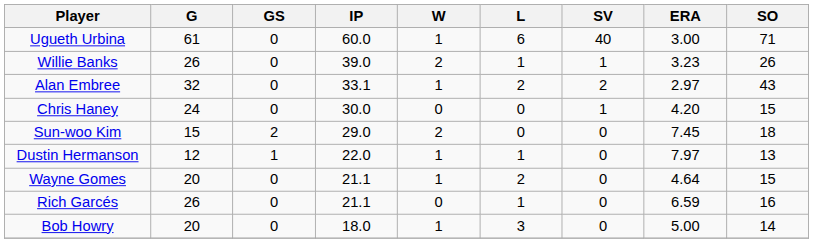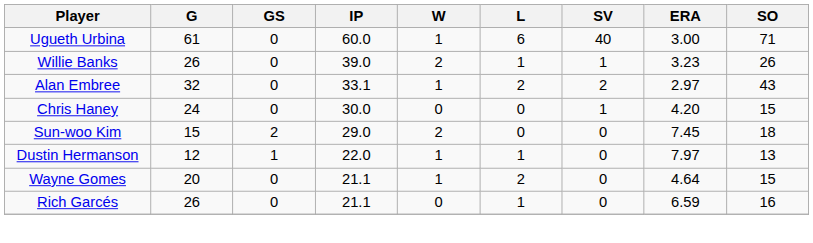- row: Bob Howry | 20 | 0 | 18.0 | 1 | 3 | 0 | 5.00 | 14
